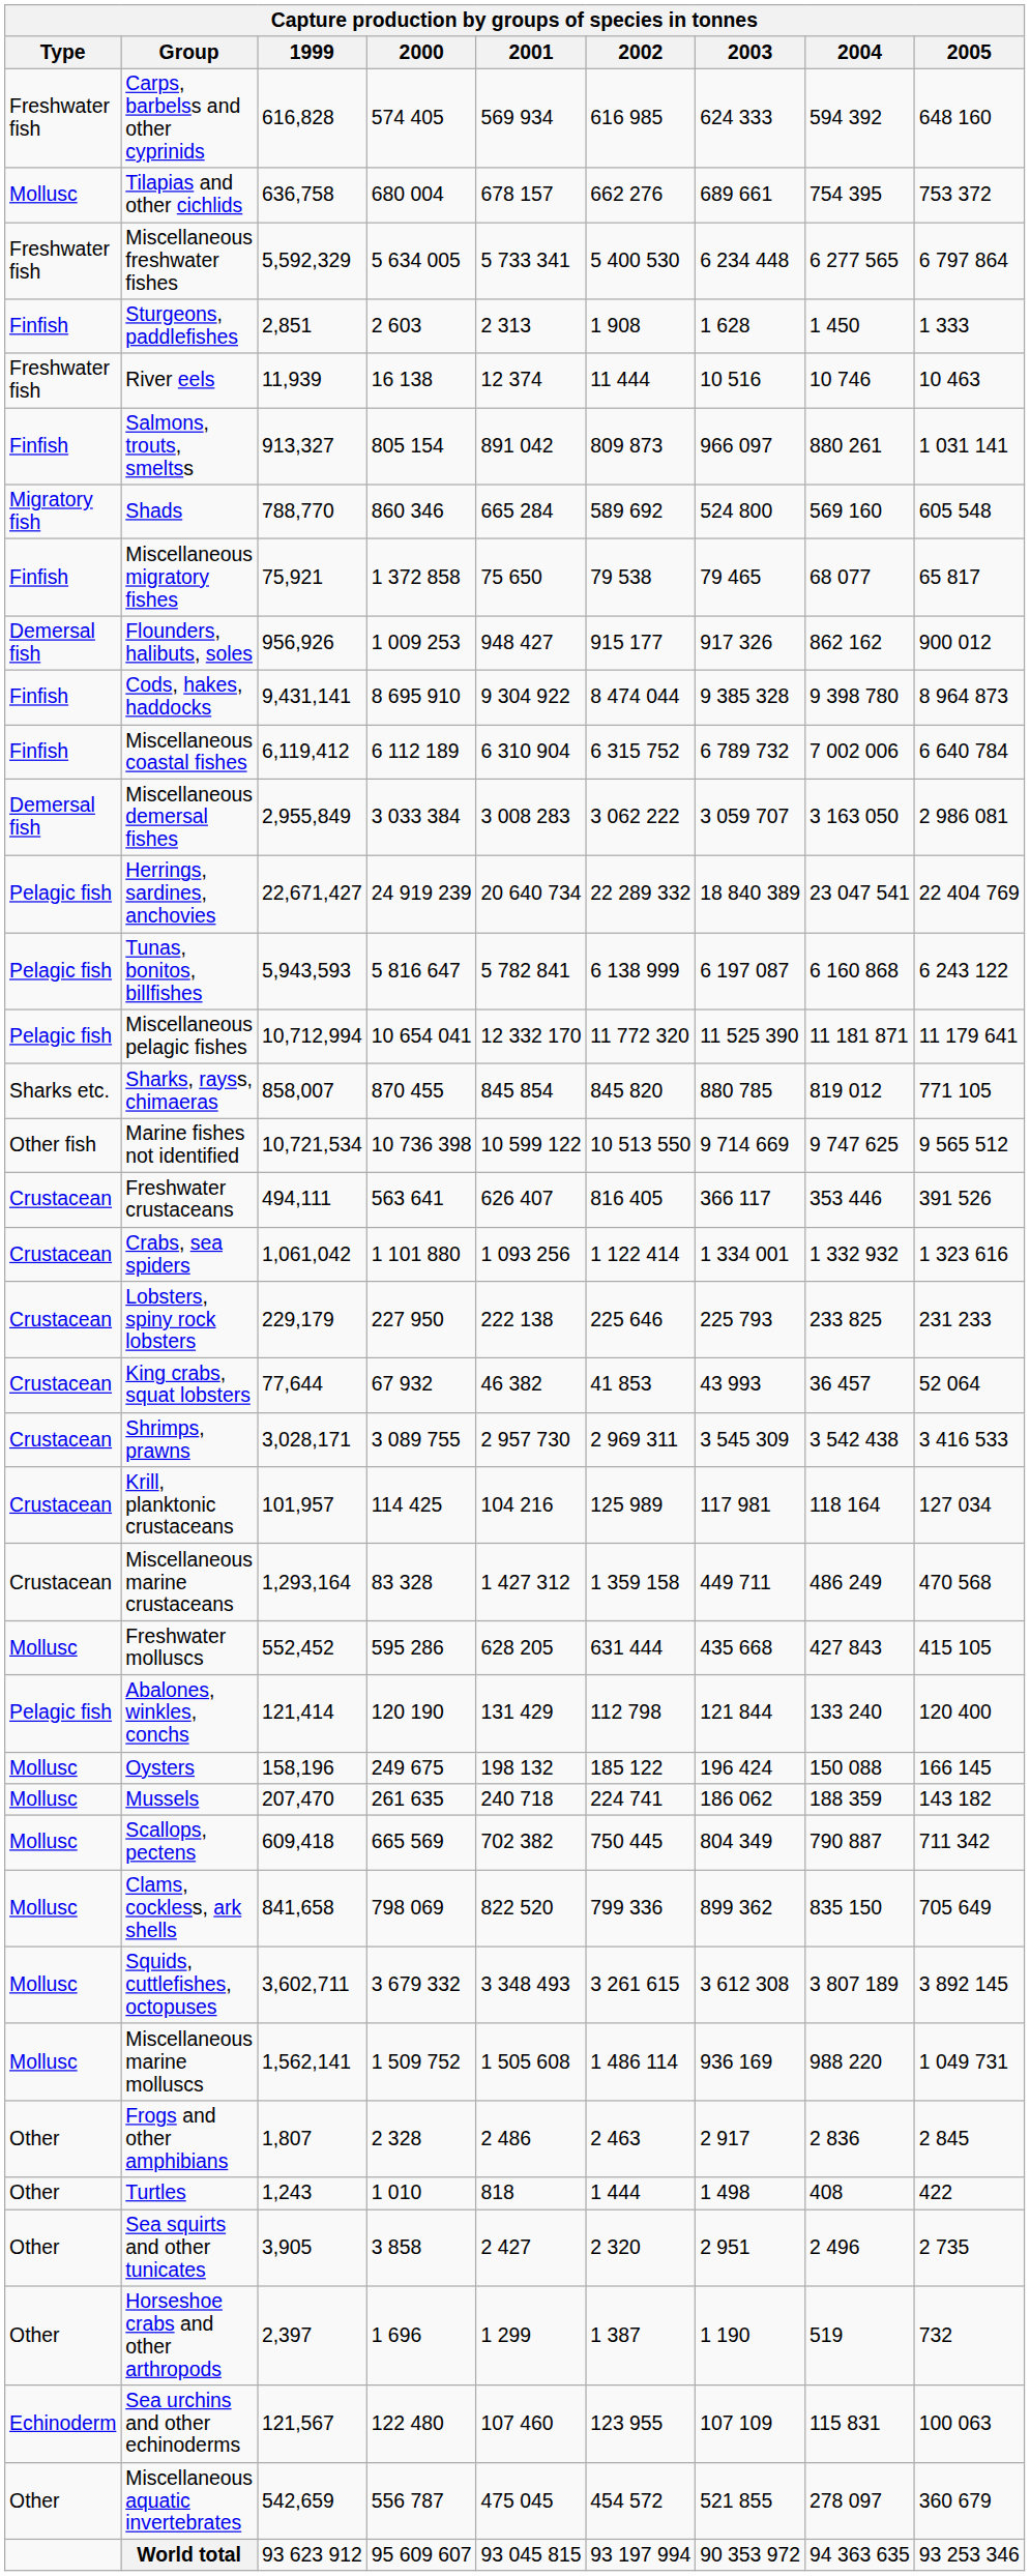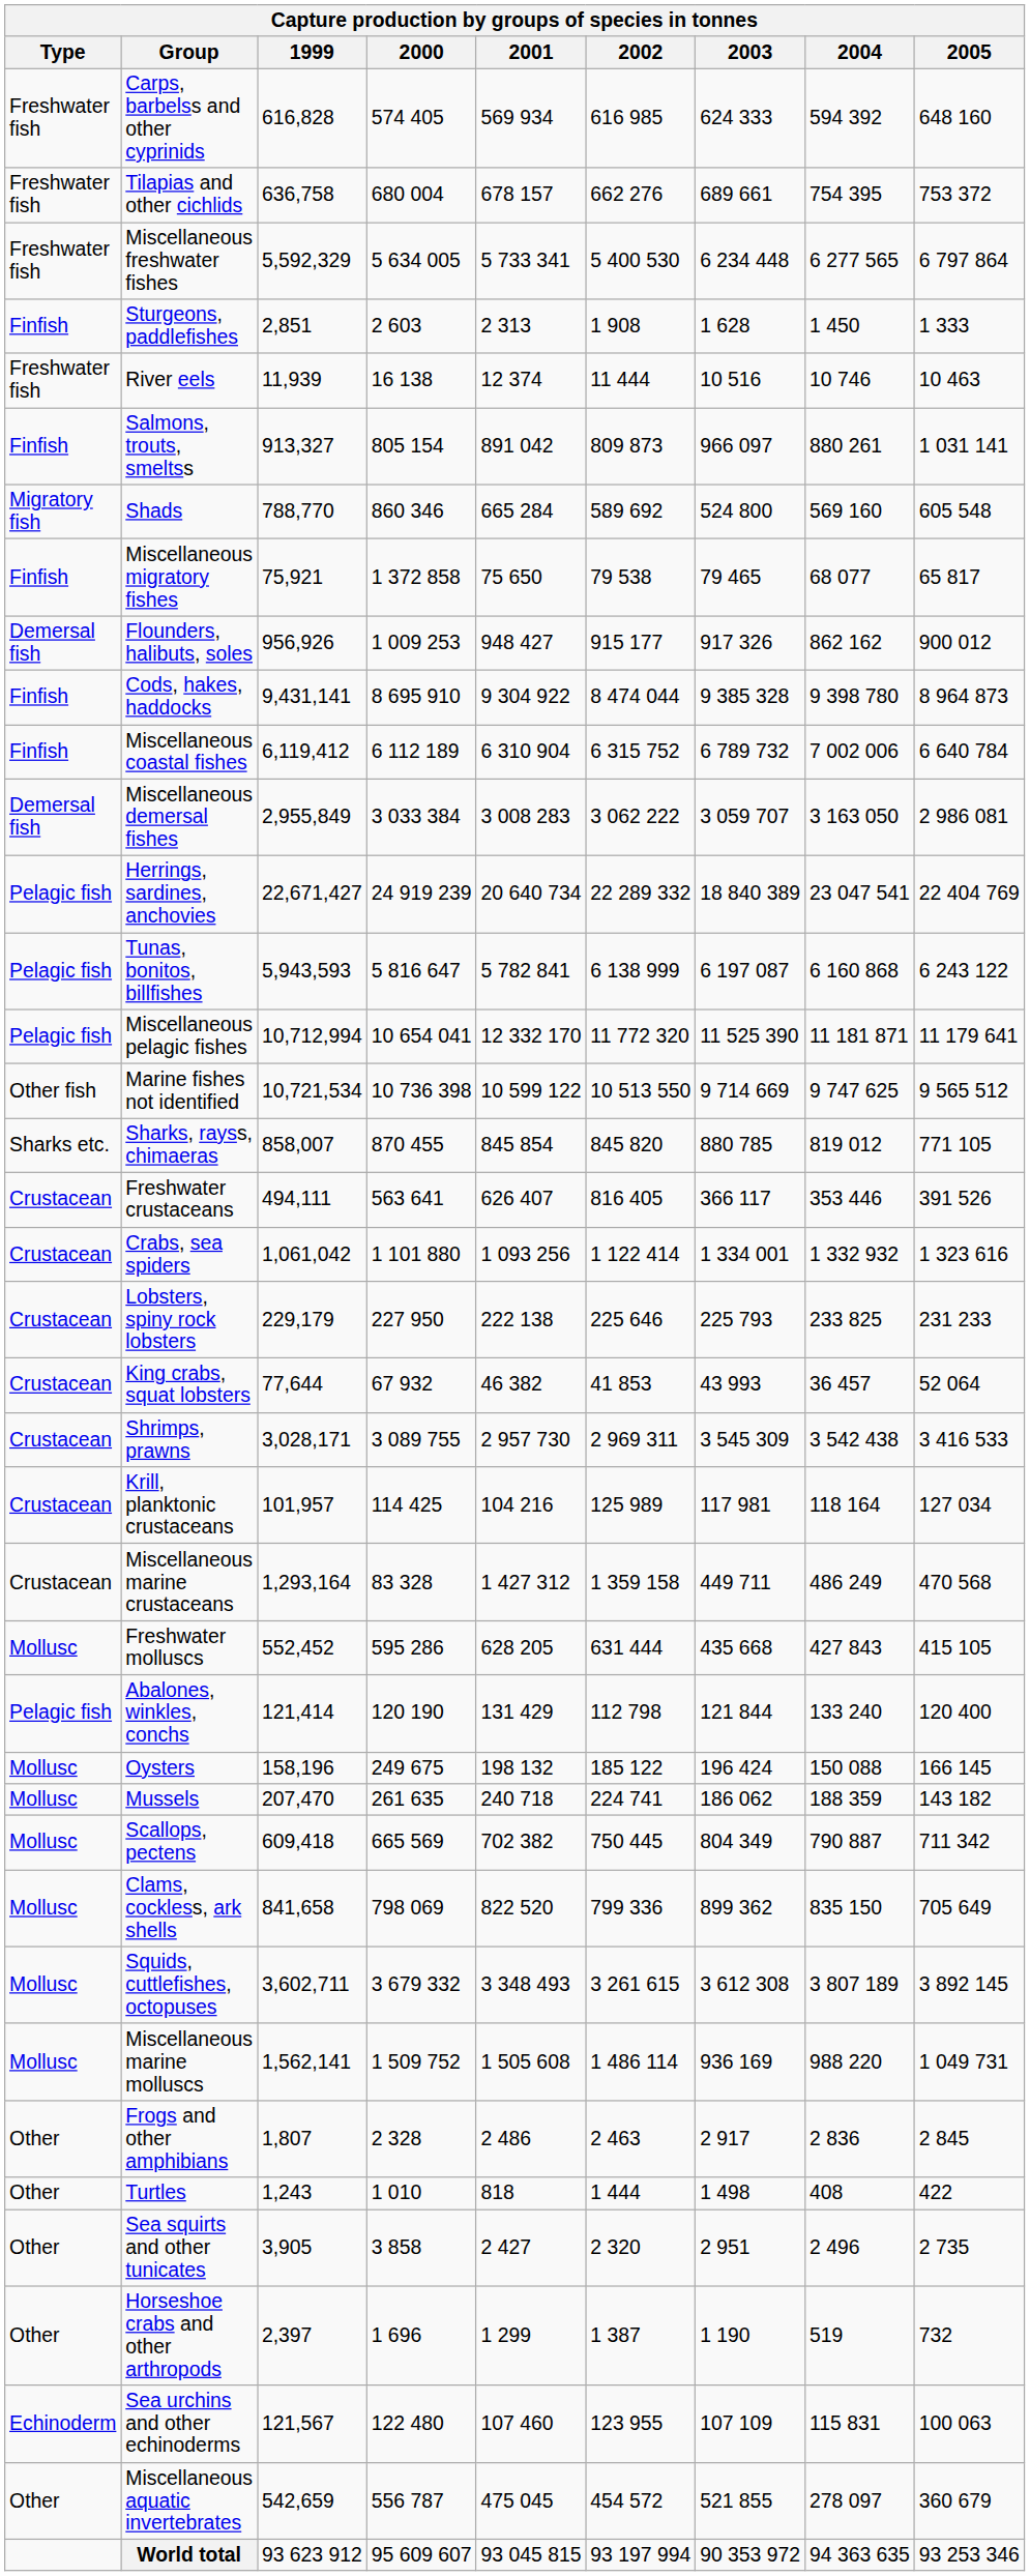Tilapias and other cichlids | Type: Mollusc -> Freshwater fish
rows swapped: Sharks, rayss, chimaeras <-> Marine fishes not identified
